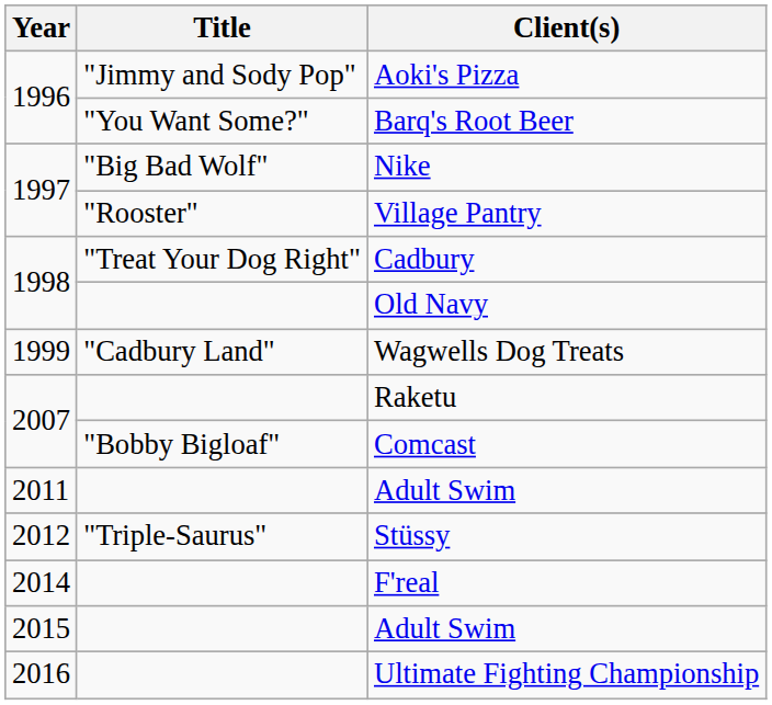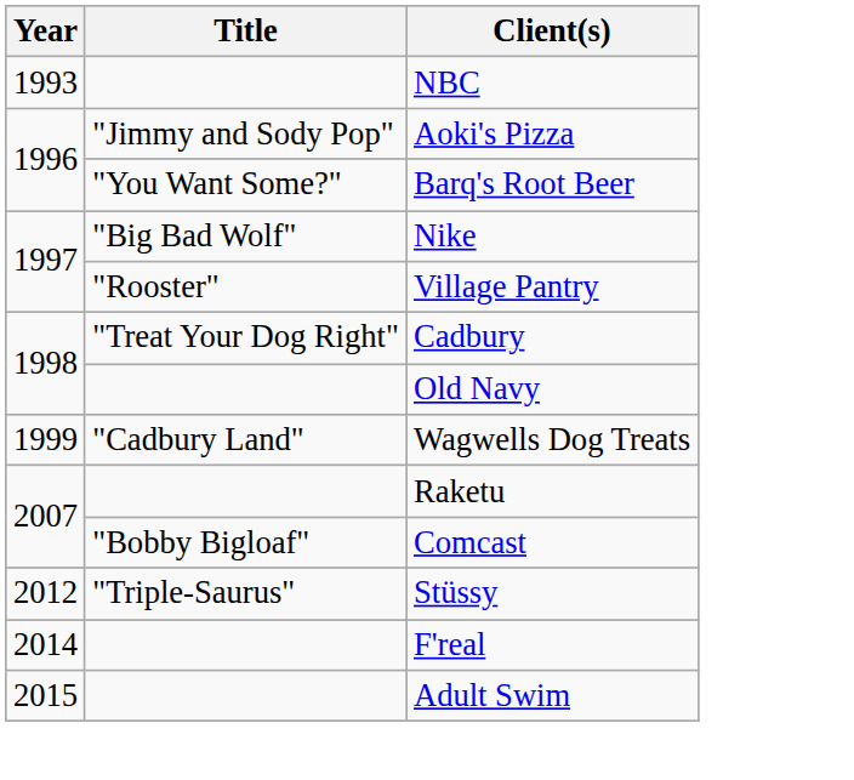+ row: 1993 | NBC
- row: 2011 | Adult Swim
- row: 2016 | Ultimate Fighting Championship
